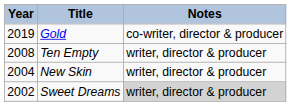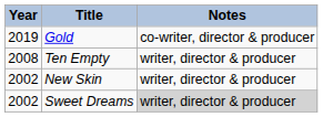New Skin | Year: 2004 -> 2002
